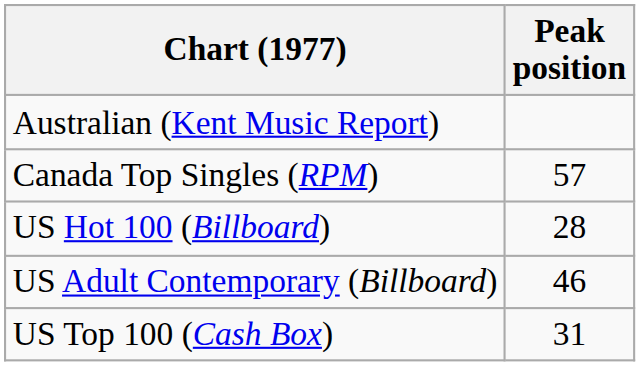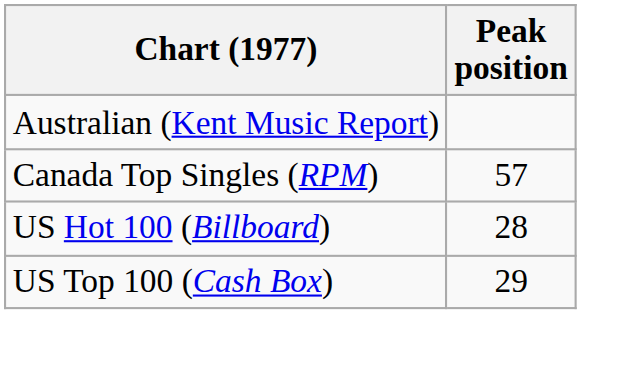- row: US Adult Contemporary (Billboard) | 46
US Top 100 (Cash Box) | Peak position: 31 -> 29
